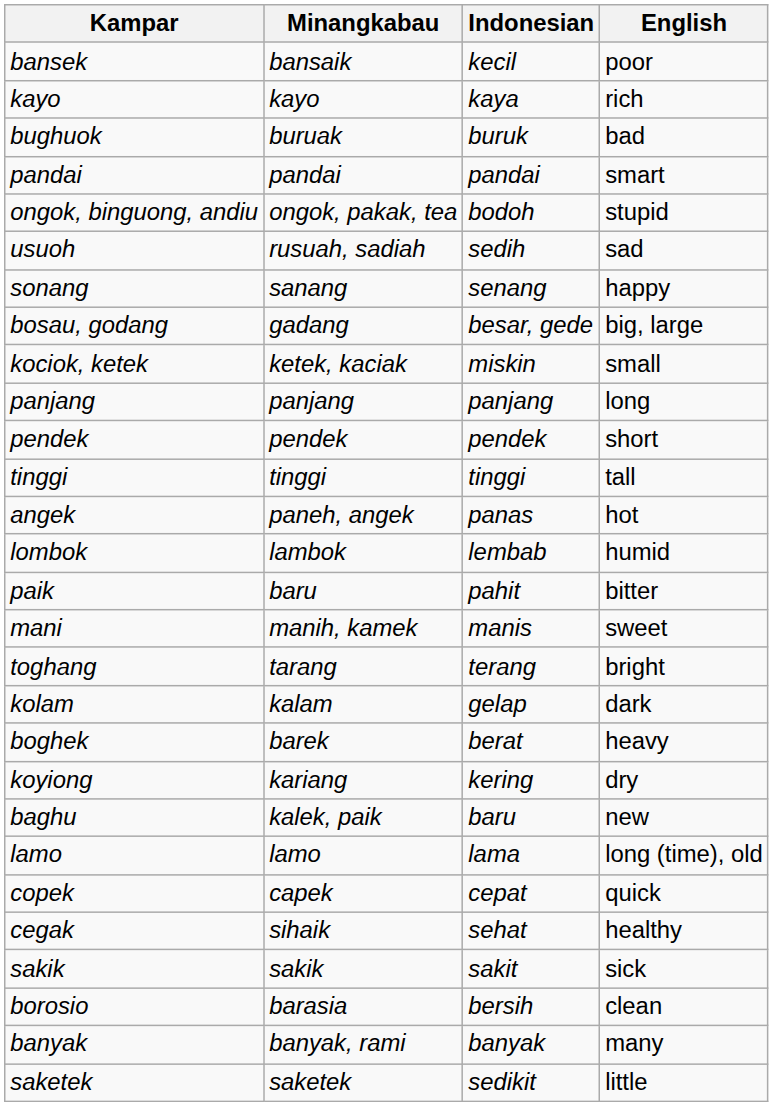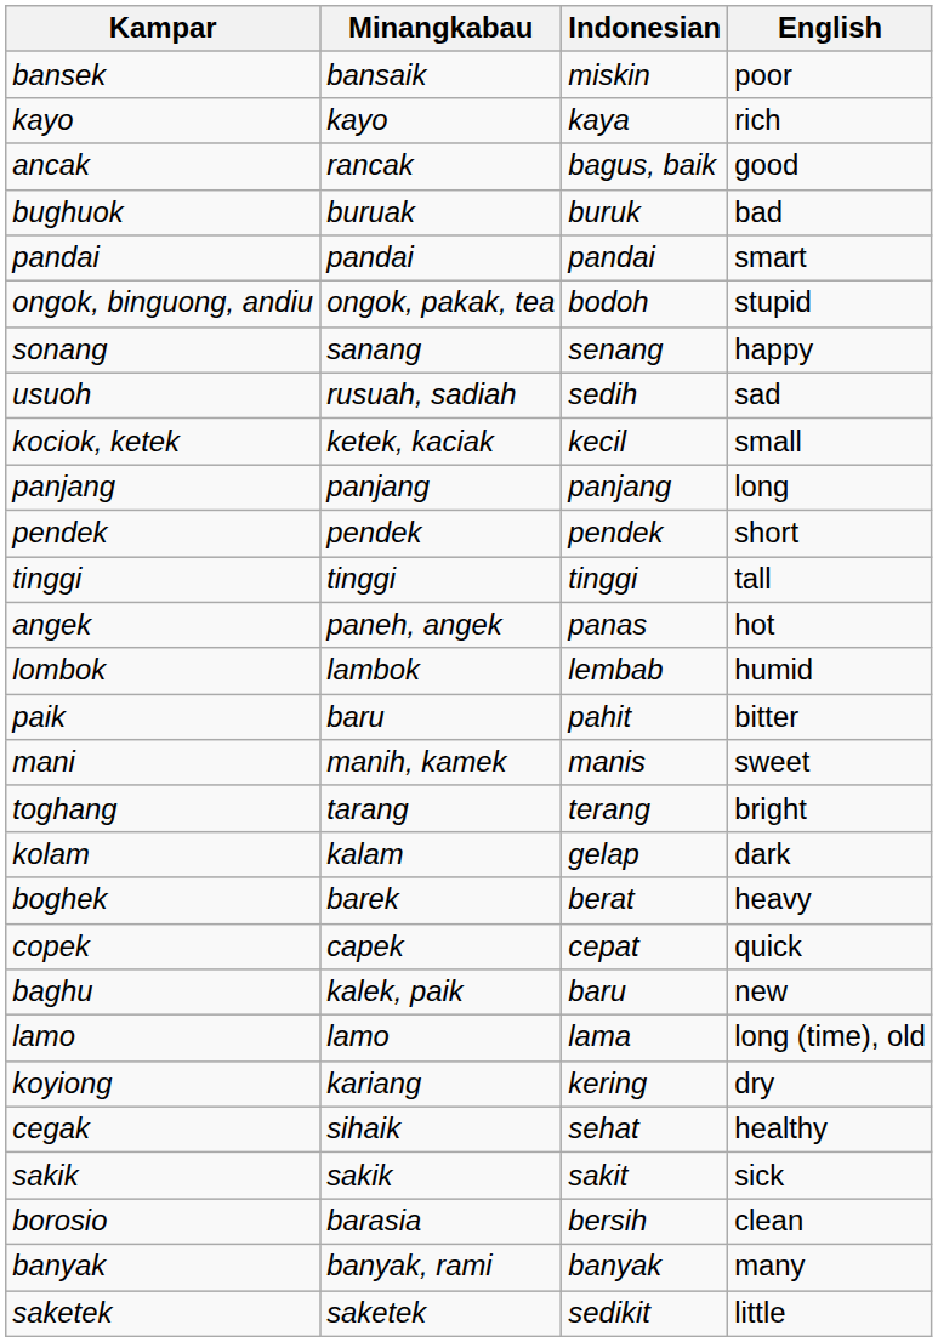bansek | Indonesian: kecil -> miskin
+ row: ancak | rancak | bagus, baik | good
rows swapped: sonang <-> usuoh
- row: bosau, godang | gadang | besar, gede | big, large
kociok, ketek | Indonesian: miskin -> kecil
rows swapped: koyiong <-> copek
